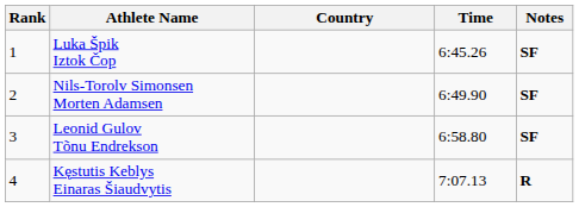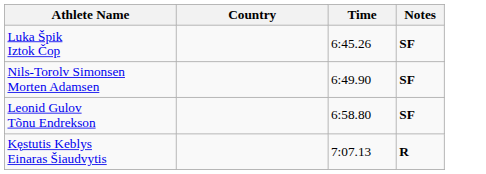- column: Rank | 1 | 2 | 3 | 4
